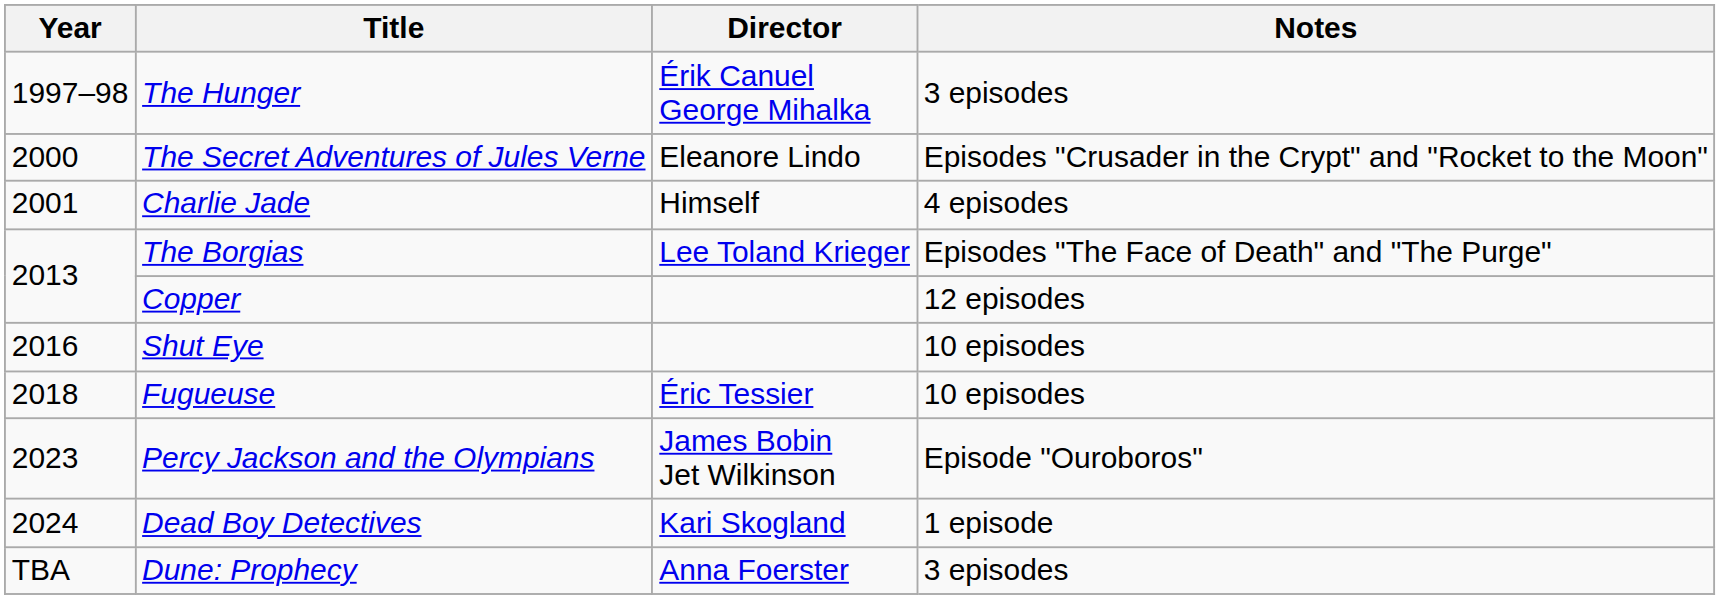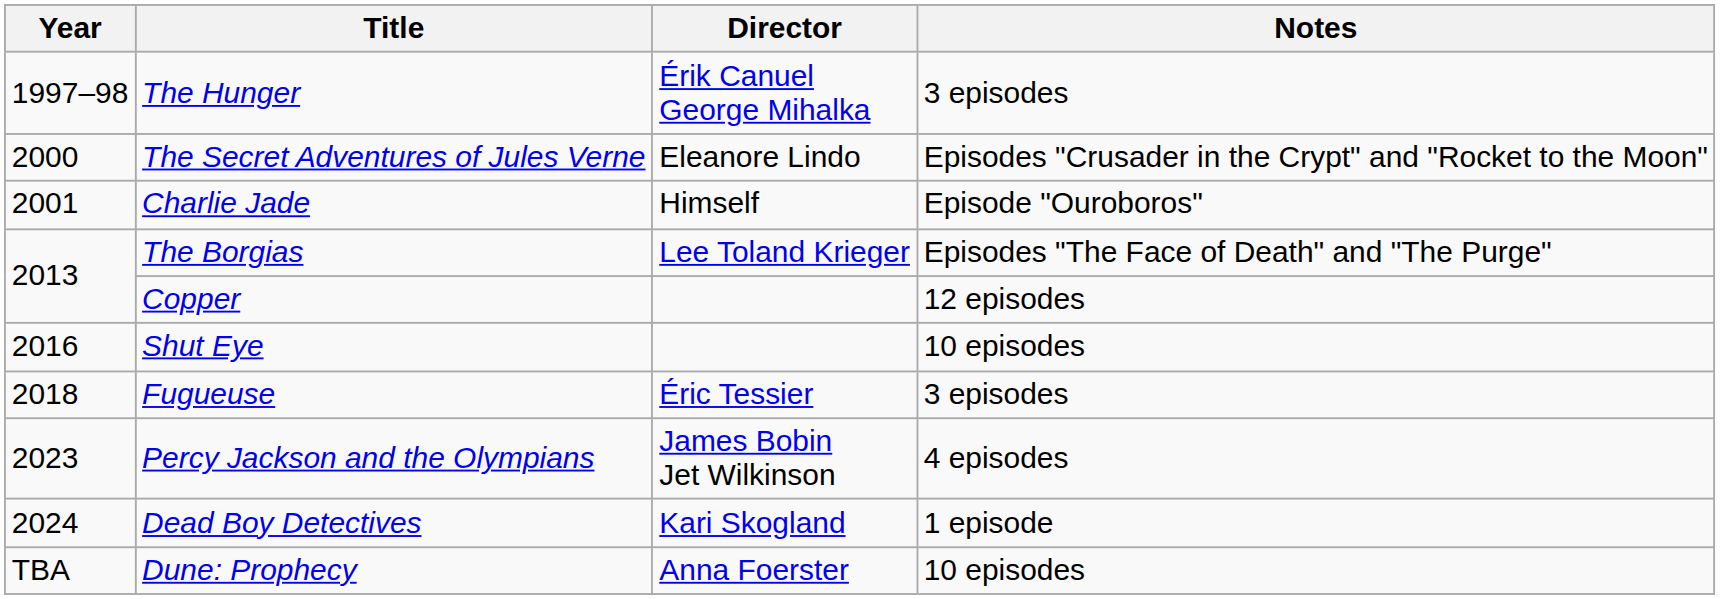Charlie Jade | Notes: 4 episodes -> Episode "Ouroboros"
Fugueuse | Notes: 10 episodes -> 3 episodes
Percy Jackson and the Olympians | Notes: Episode "Ouroboros" -> 4 episodes
Dune: Prophecy | Notes: 3 episodes -> 10 episodes
